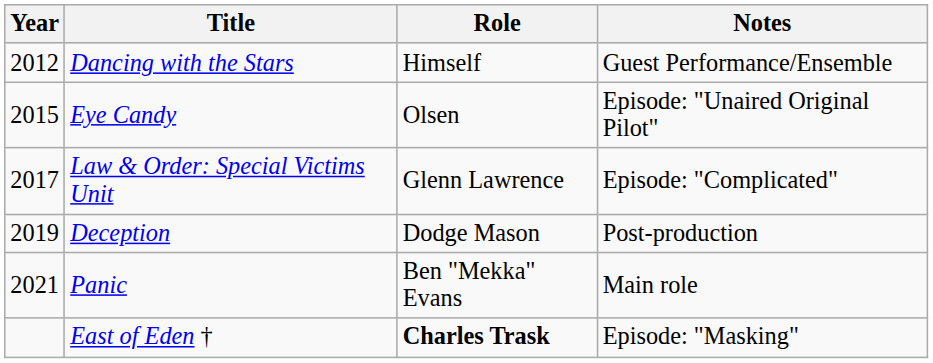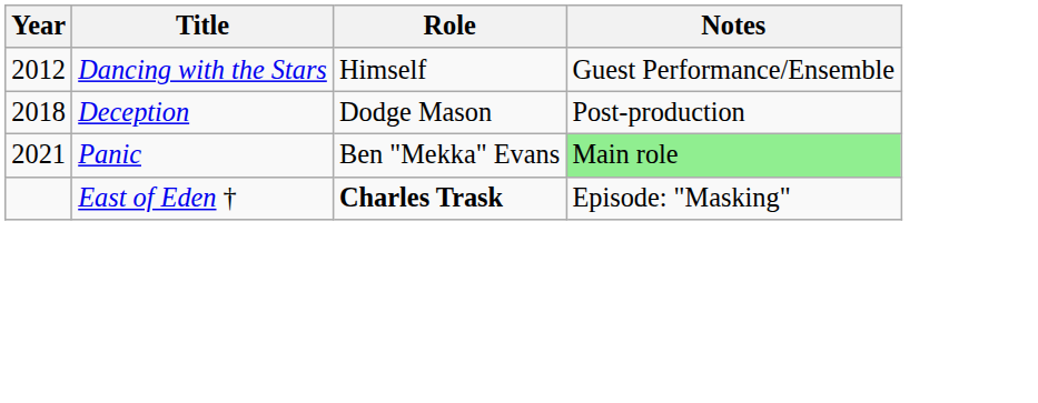- row: 2015 | Eye Candy | Olsen | Episode: "Unaired Original Pilot"
- row: 2017 | Law & Order: Special Victims Unit | Glenn Lawrence | Episode: "Complicated"
Deception | Year: 2019 -> 2018
Panic | Notes: no background -> lightgreen background
